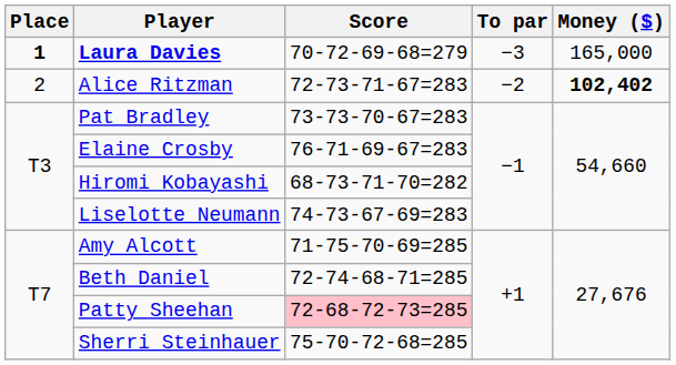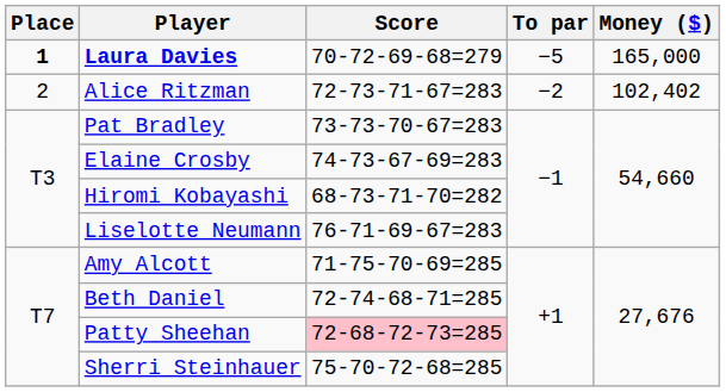Laura Davies | To par: −3 -> −5
Alice Ritzman | Money ($): bold -> normal
Elaine Crosby | Score: 76-71-69-67=283 -> 74-73-67-69=283
Liselotte Neumann | Score: 74-73-67-69=283 -> 76-71-69-67=283
